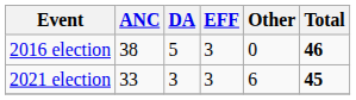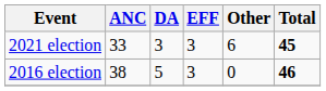rows swapped: 2016 election <-> 2021 election
